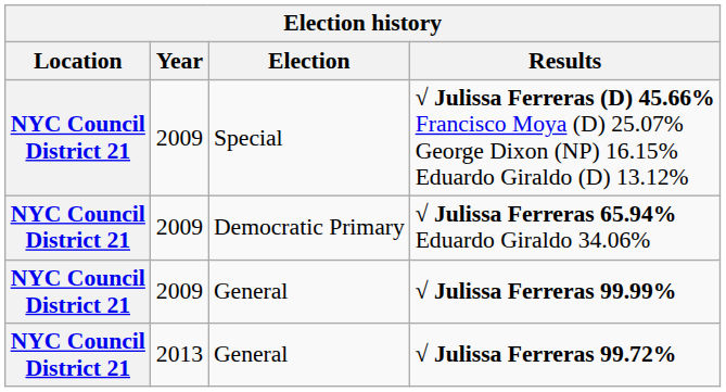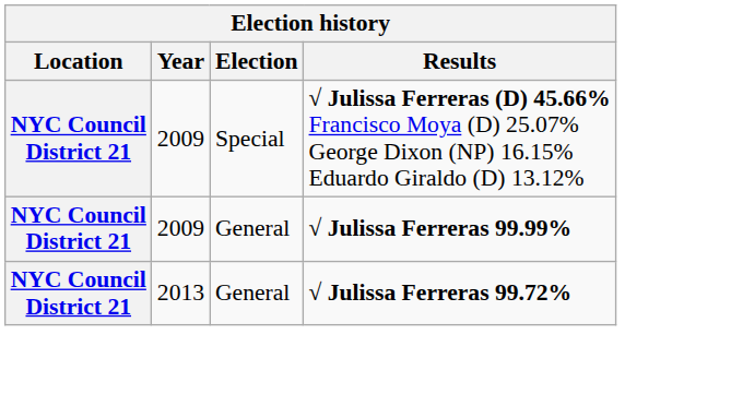- row: NYC Council District 21 | 2009 | Democratic Primary | √ Julissa Ferreras 65.94% Eduardo Giraldo 34.06%
